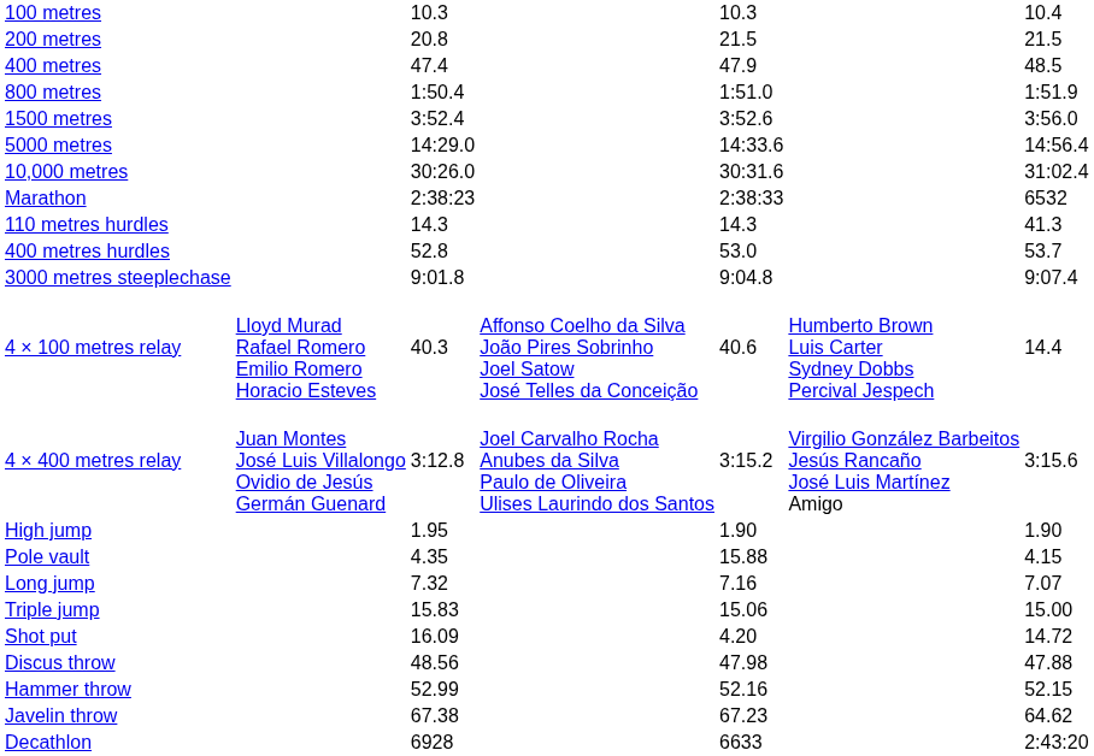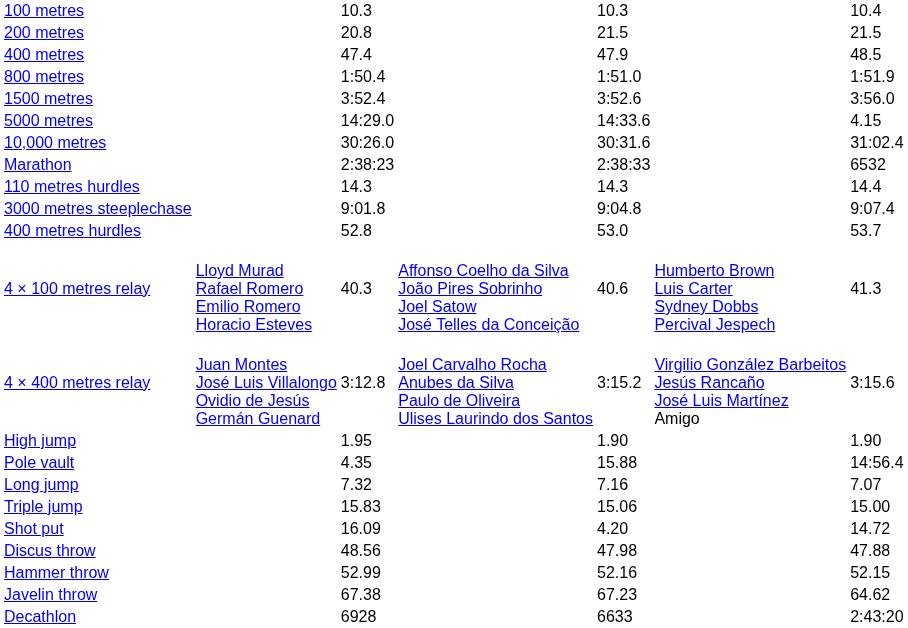5000 metres | column 7: 14:56.4 -> 4.15
110 metres hurdles | column 7: 41.3 -> 14.4
rows swapped: 400 metres hurdles <-> 3000 metres steeplechase
4 × 100 metres relay | column 7: 14.4 -> 41.3
Pole vault | column 7: 4.15 -> 14:56.4
